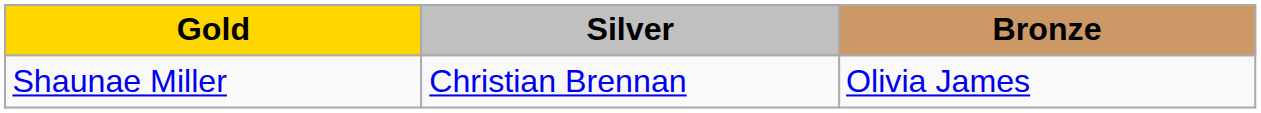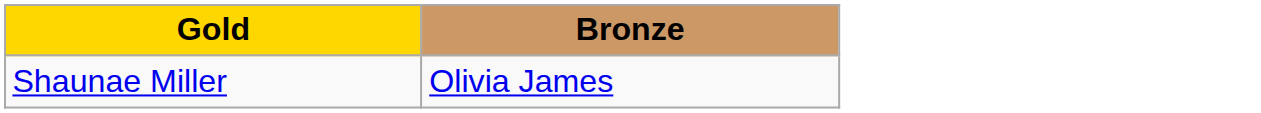- column: Silver | Christian Brennan
